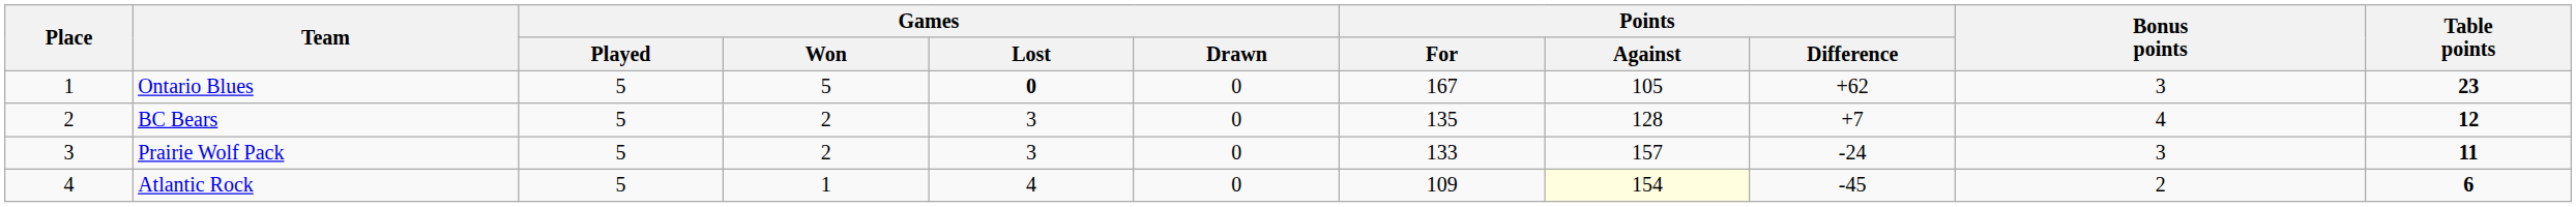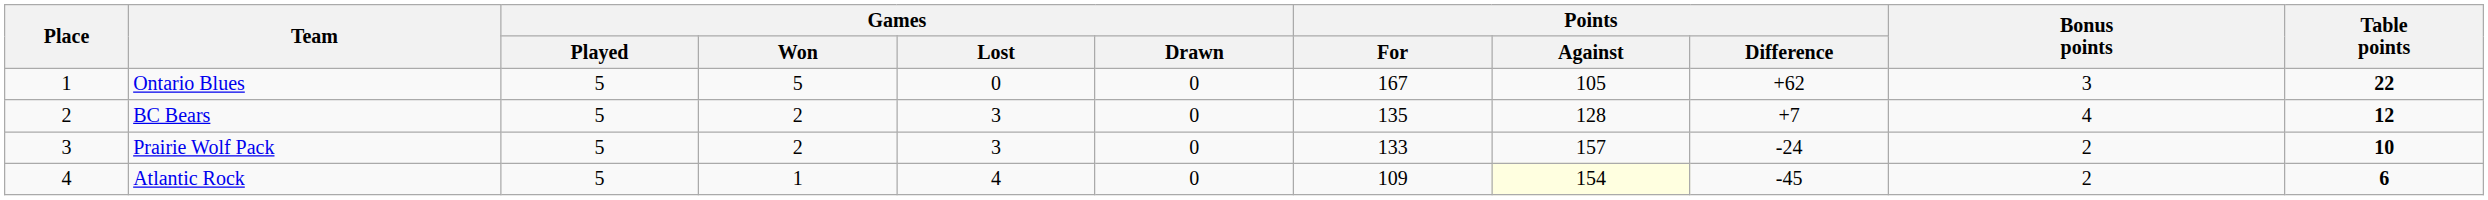Ontario Blues | Games / Lost: bold -> normal
Ontario Blues | Table points: 23 -> 22
Prairie Wolf Pack | Bonus points: 3 -> 2
Prairie Wolf Pack | Table points: 11 -> 10
